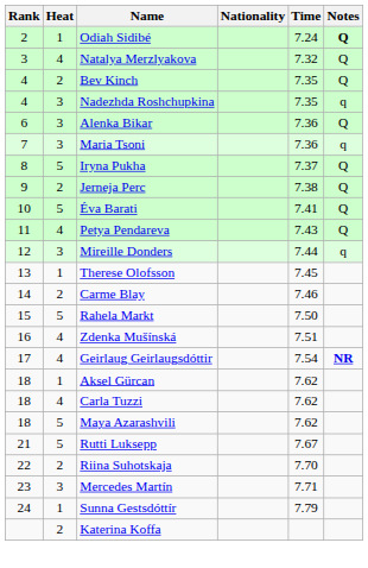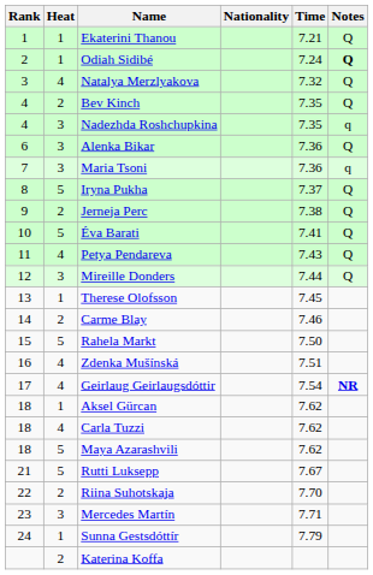+ row: 1 | 1 | Ekaterini Thanou | 7.21 | Q
Mireille Donders | Notes: q -> Q
